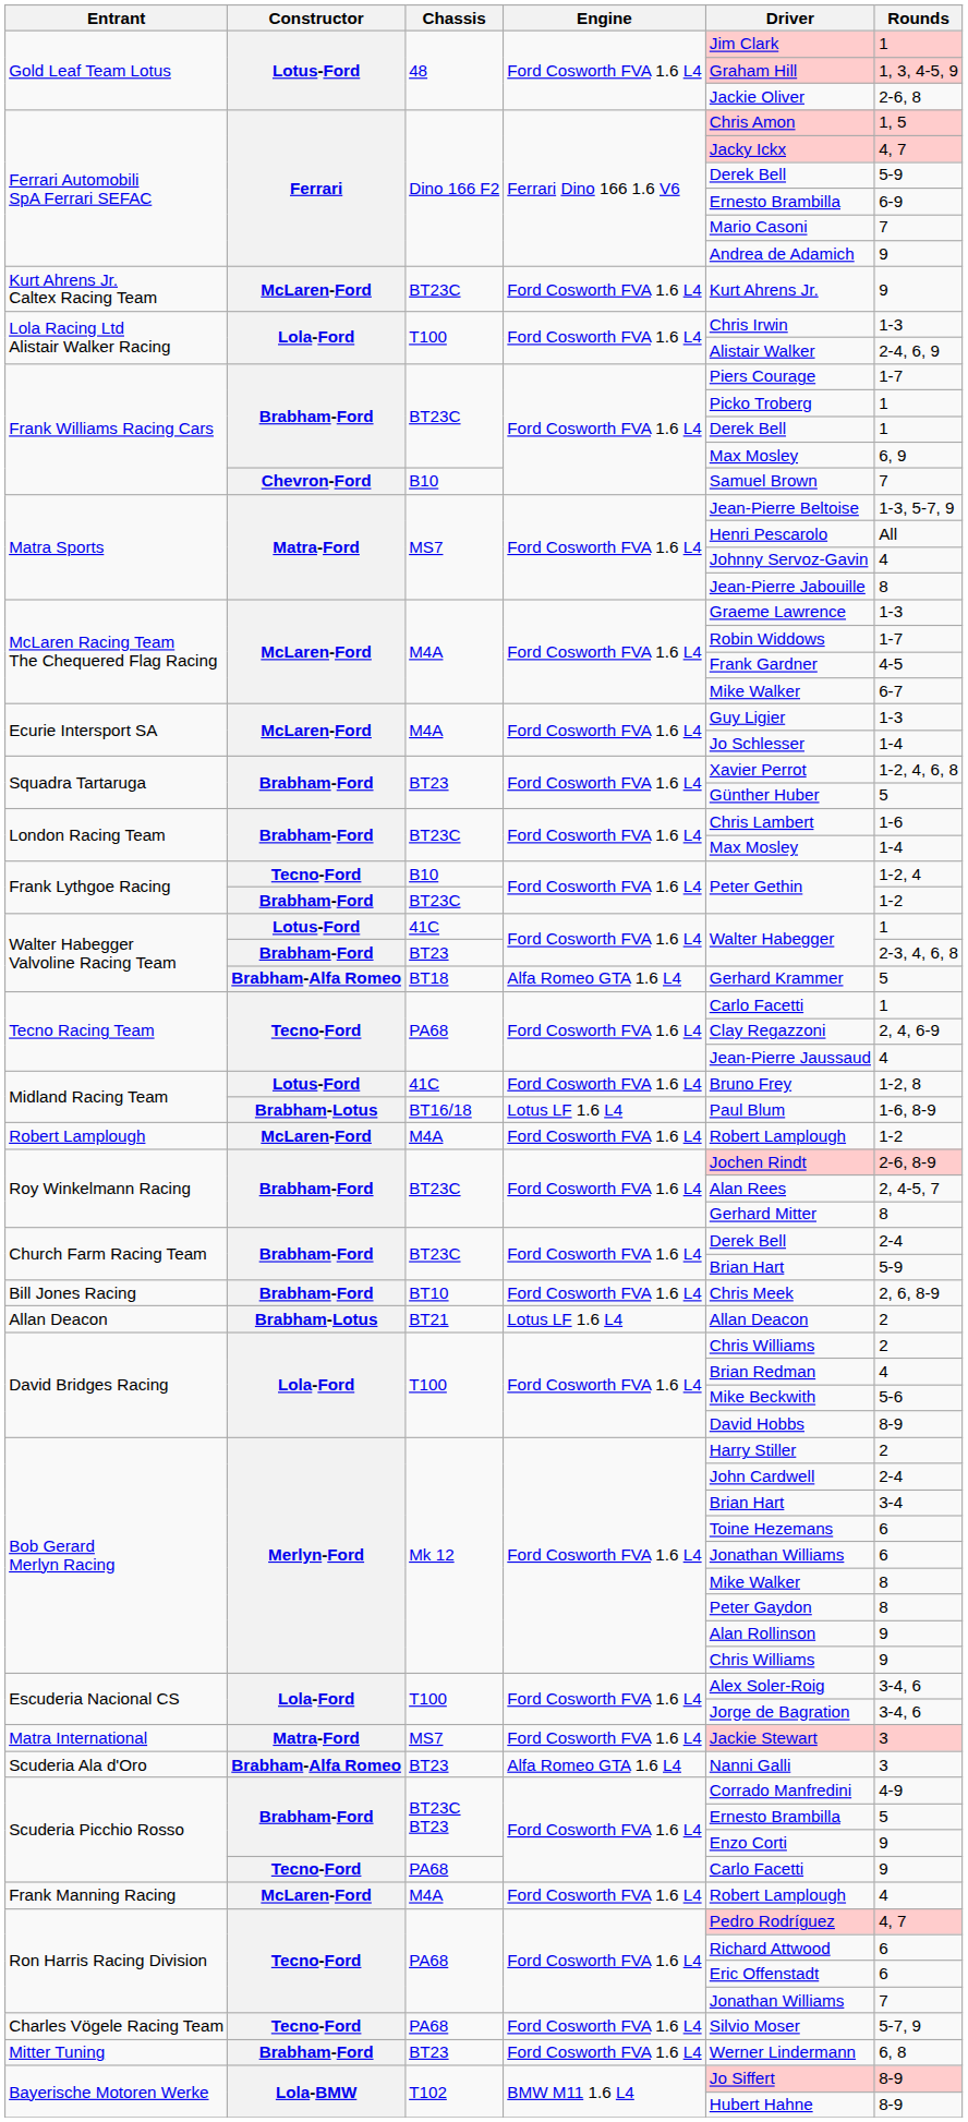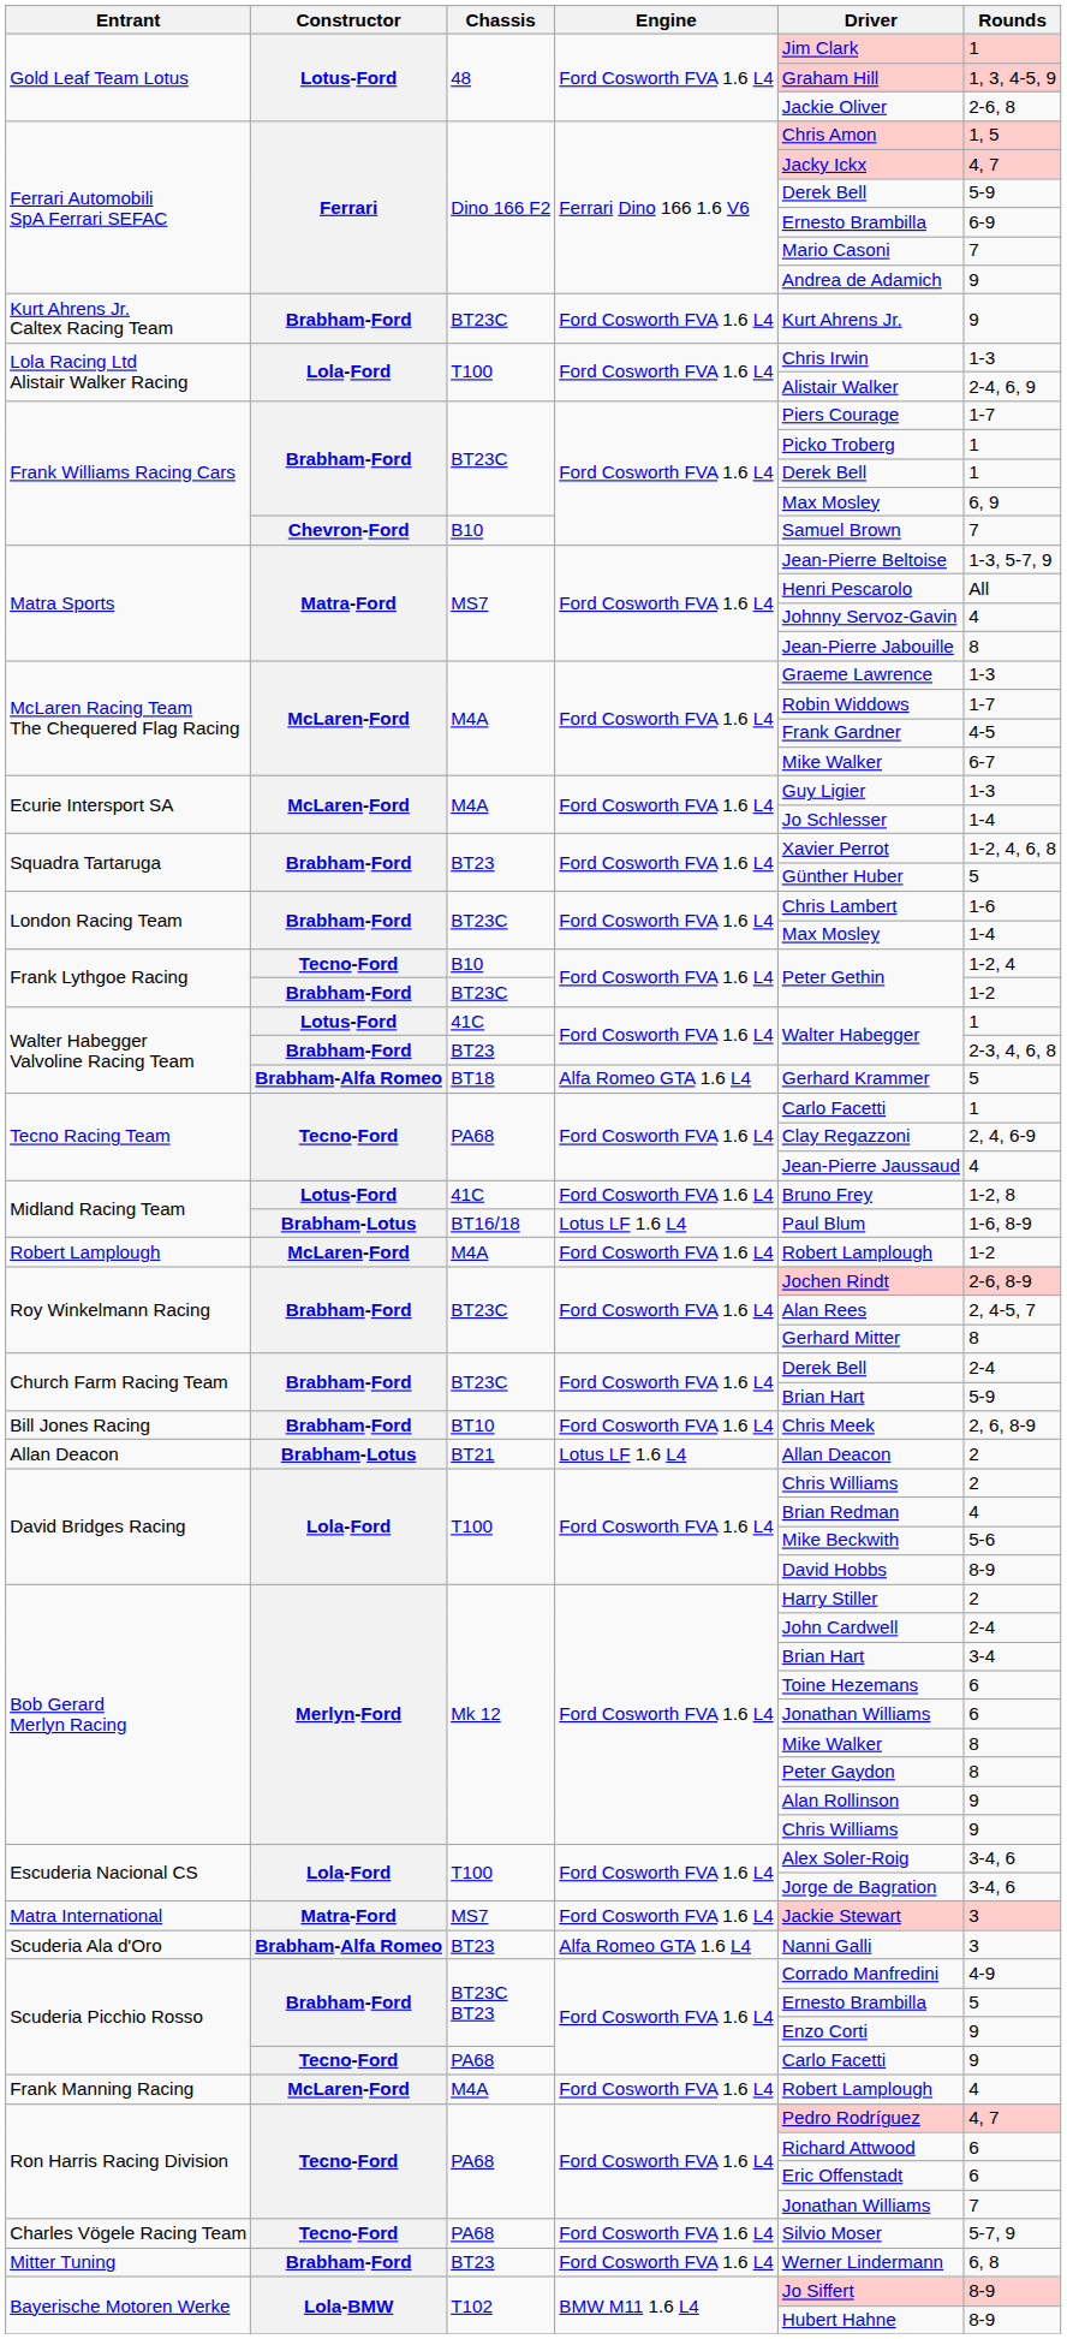Kurt Ahrens Jr. Caltex Racing Team | Constructor: McLaren-Ford -> Brabham-Ford
